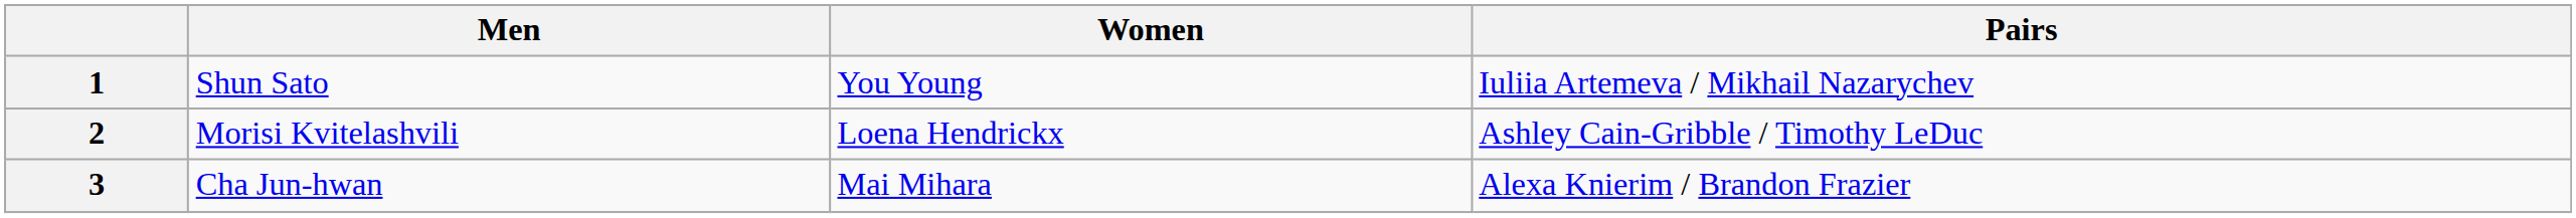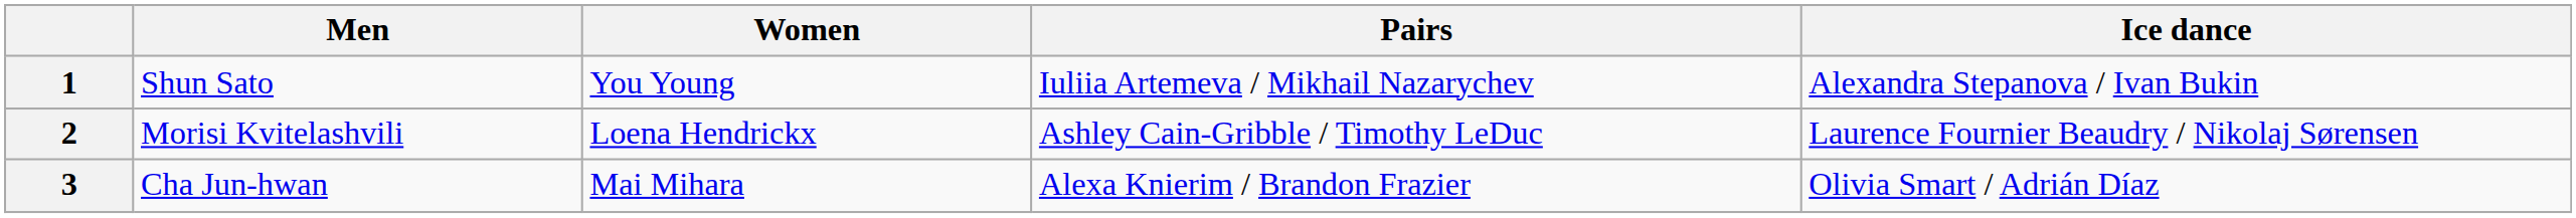+ column: Ice dance | Alexandra Stepanova / Ivan Bukin | Laurence Fournier Beaudry / Nikolaj Sørensen | Olivia Smart / Adrián Díaz
